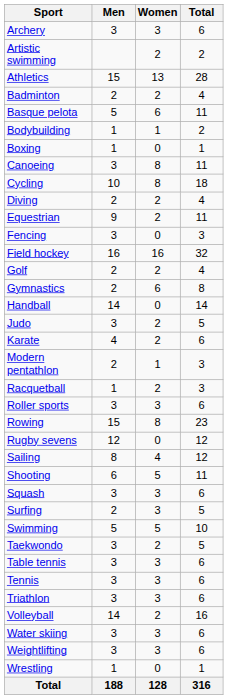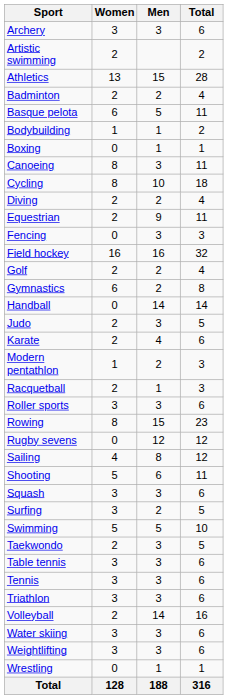columns swapped: Men <-> Women
